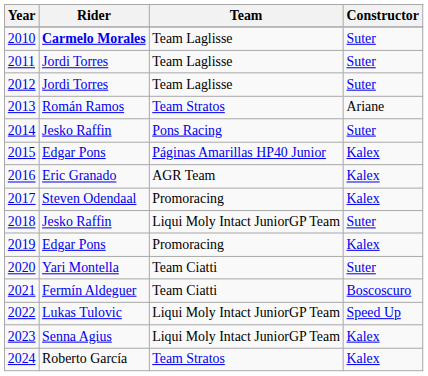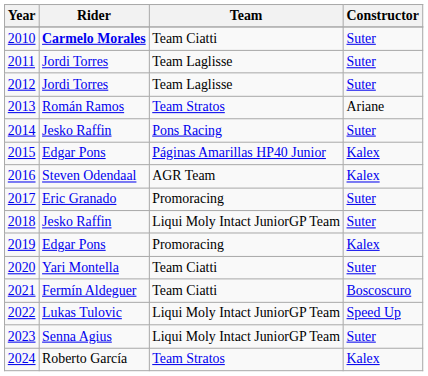2010 | Team: Team Laglisse -> Team Ciatti
2016 | Rider: Eric Granado -> Steven Odendaal
2017 | Rider: Steven Odendaal -> Eric Granado
2017 | Constructor: Kalex -> Suter
2023 | Constructor: Kalex -> Suter
